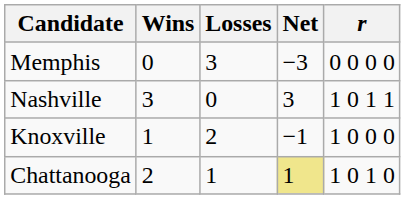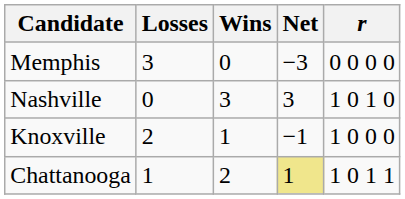columns swapped: Wins <-> Losses
Nashville | r: 1 0 1 1 -> 1 0 1 0
Chattanooga | r: 1 0 1 0 -> 1 0 1 1
